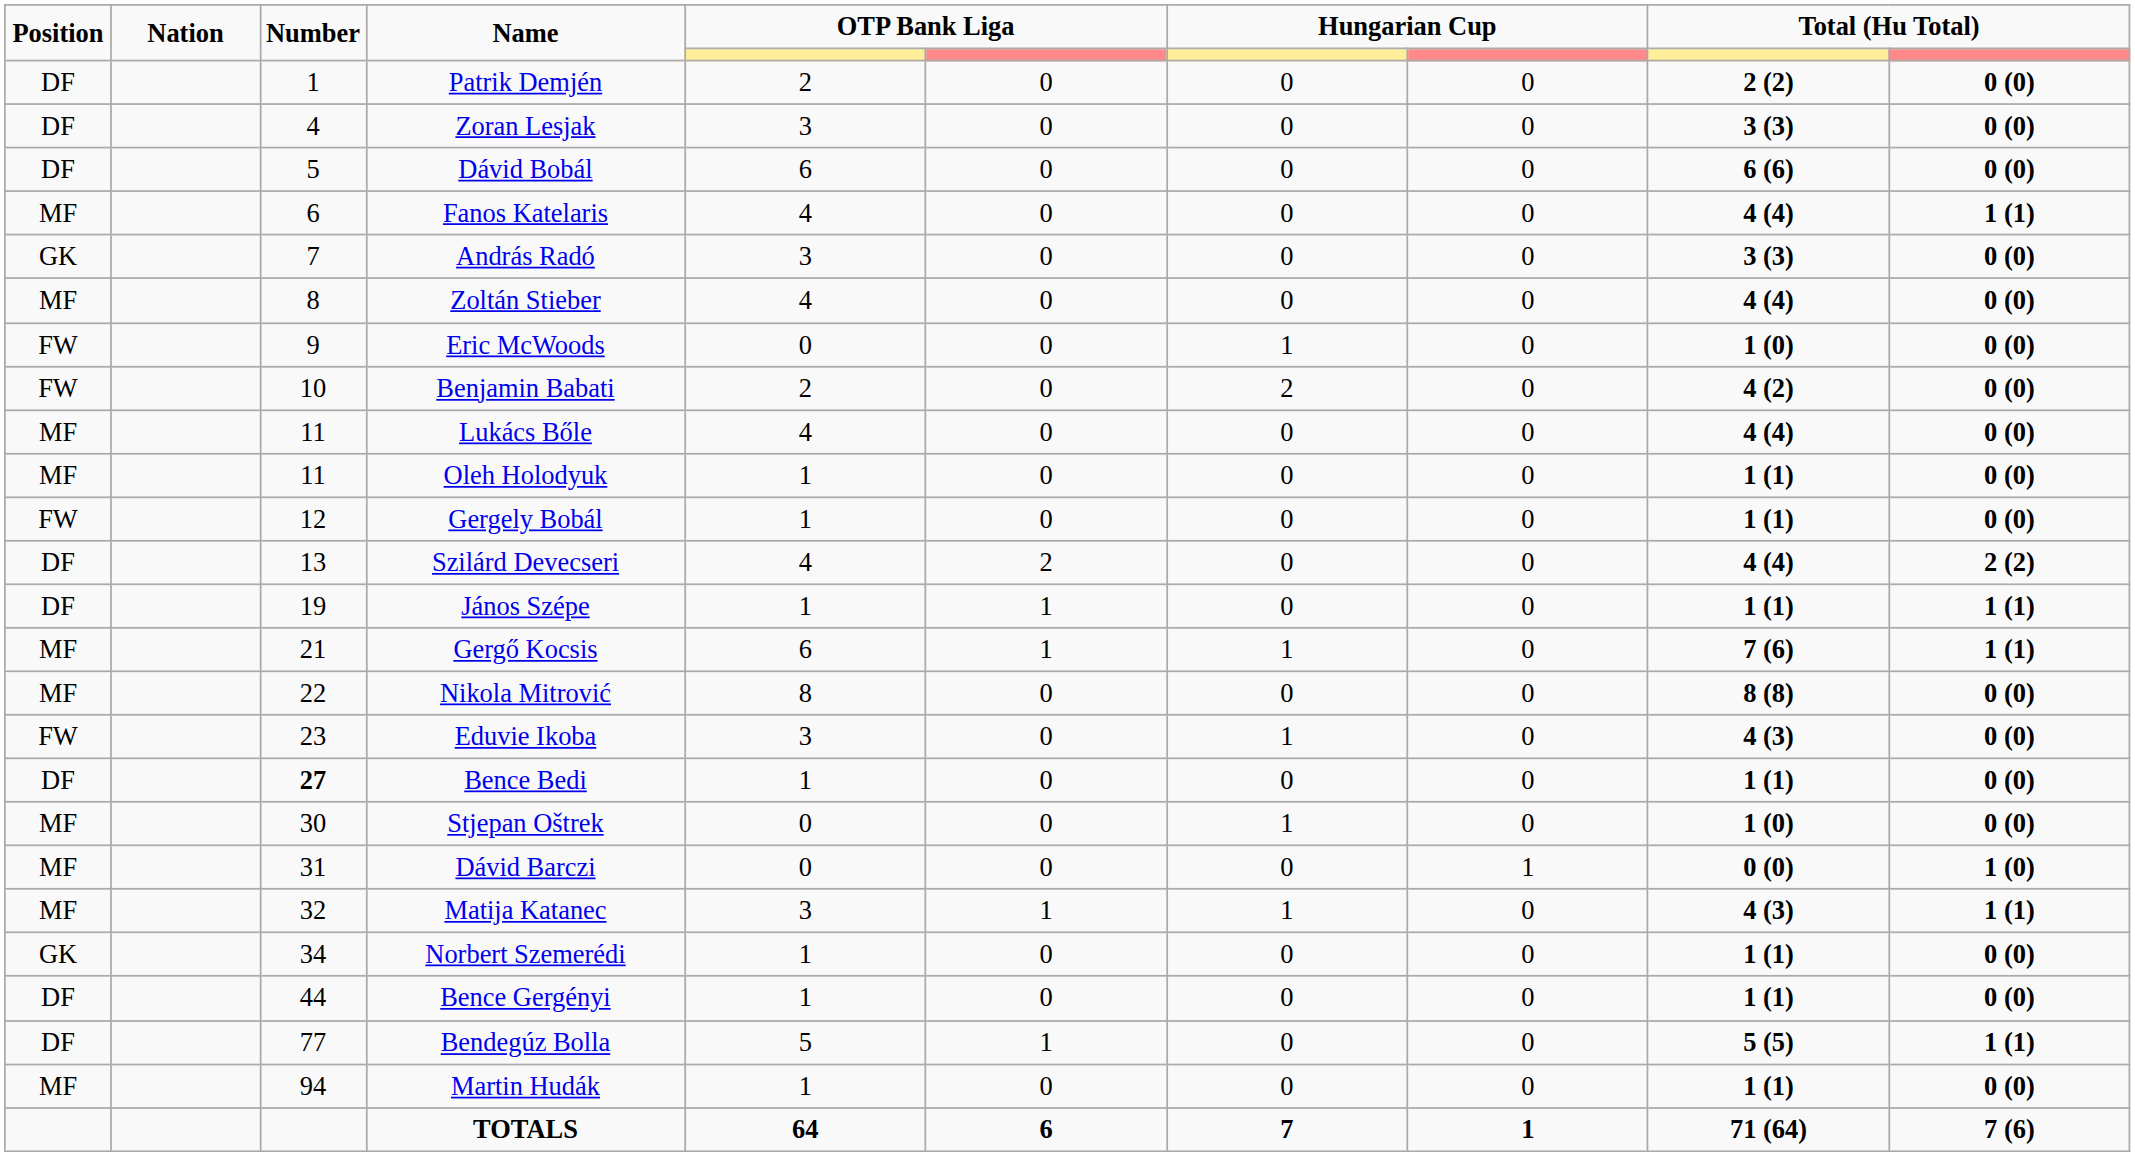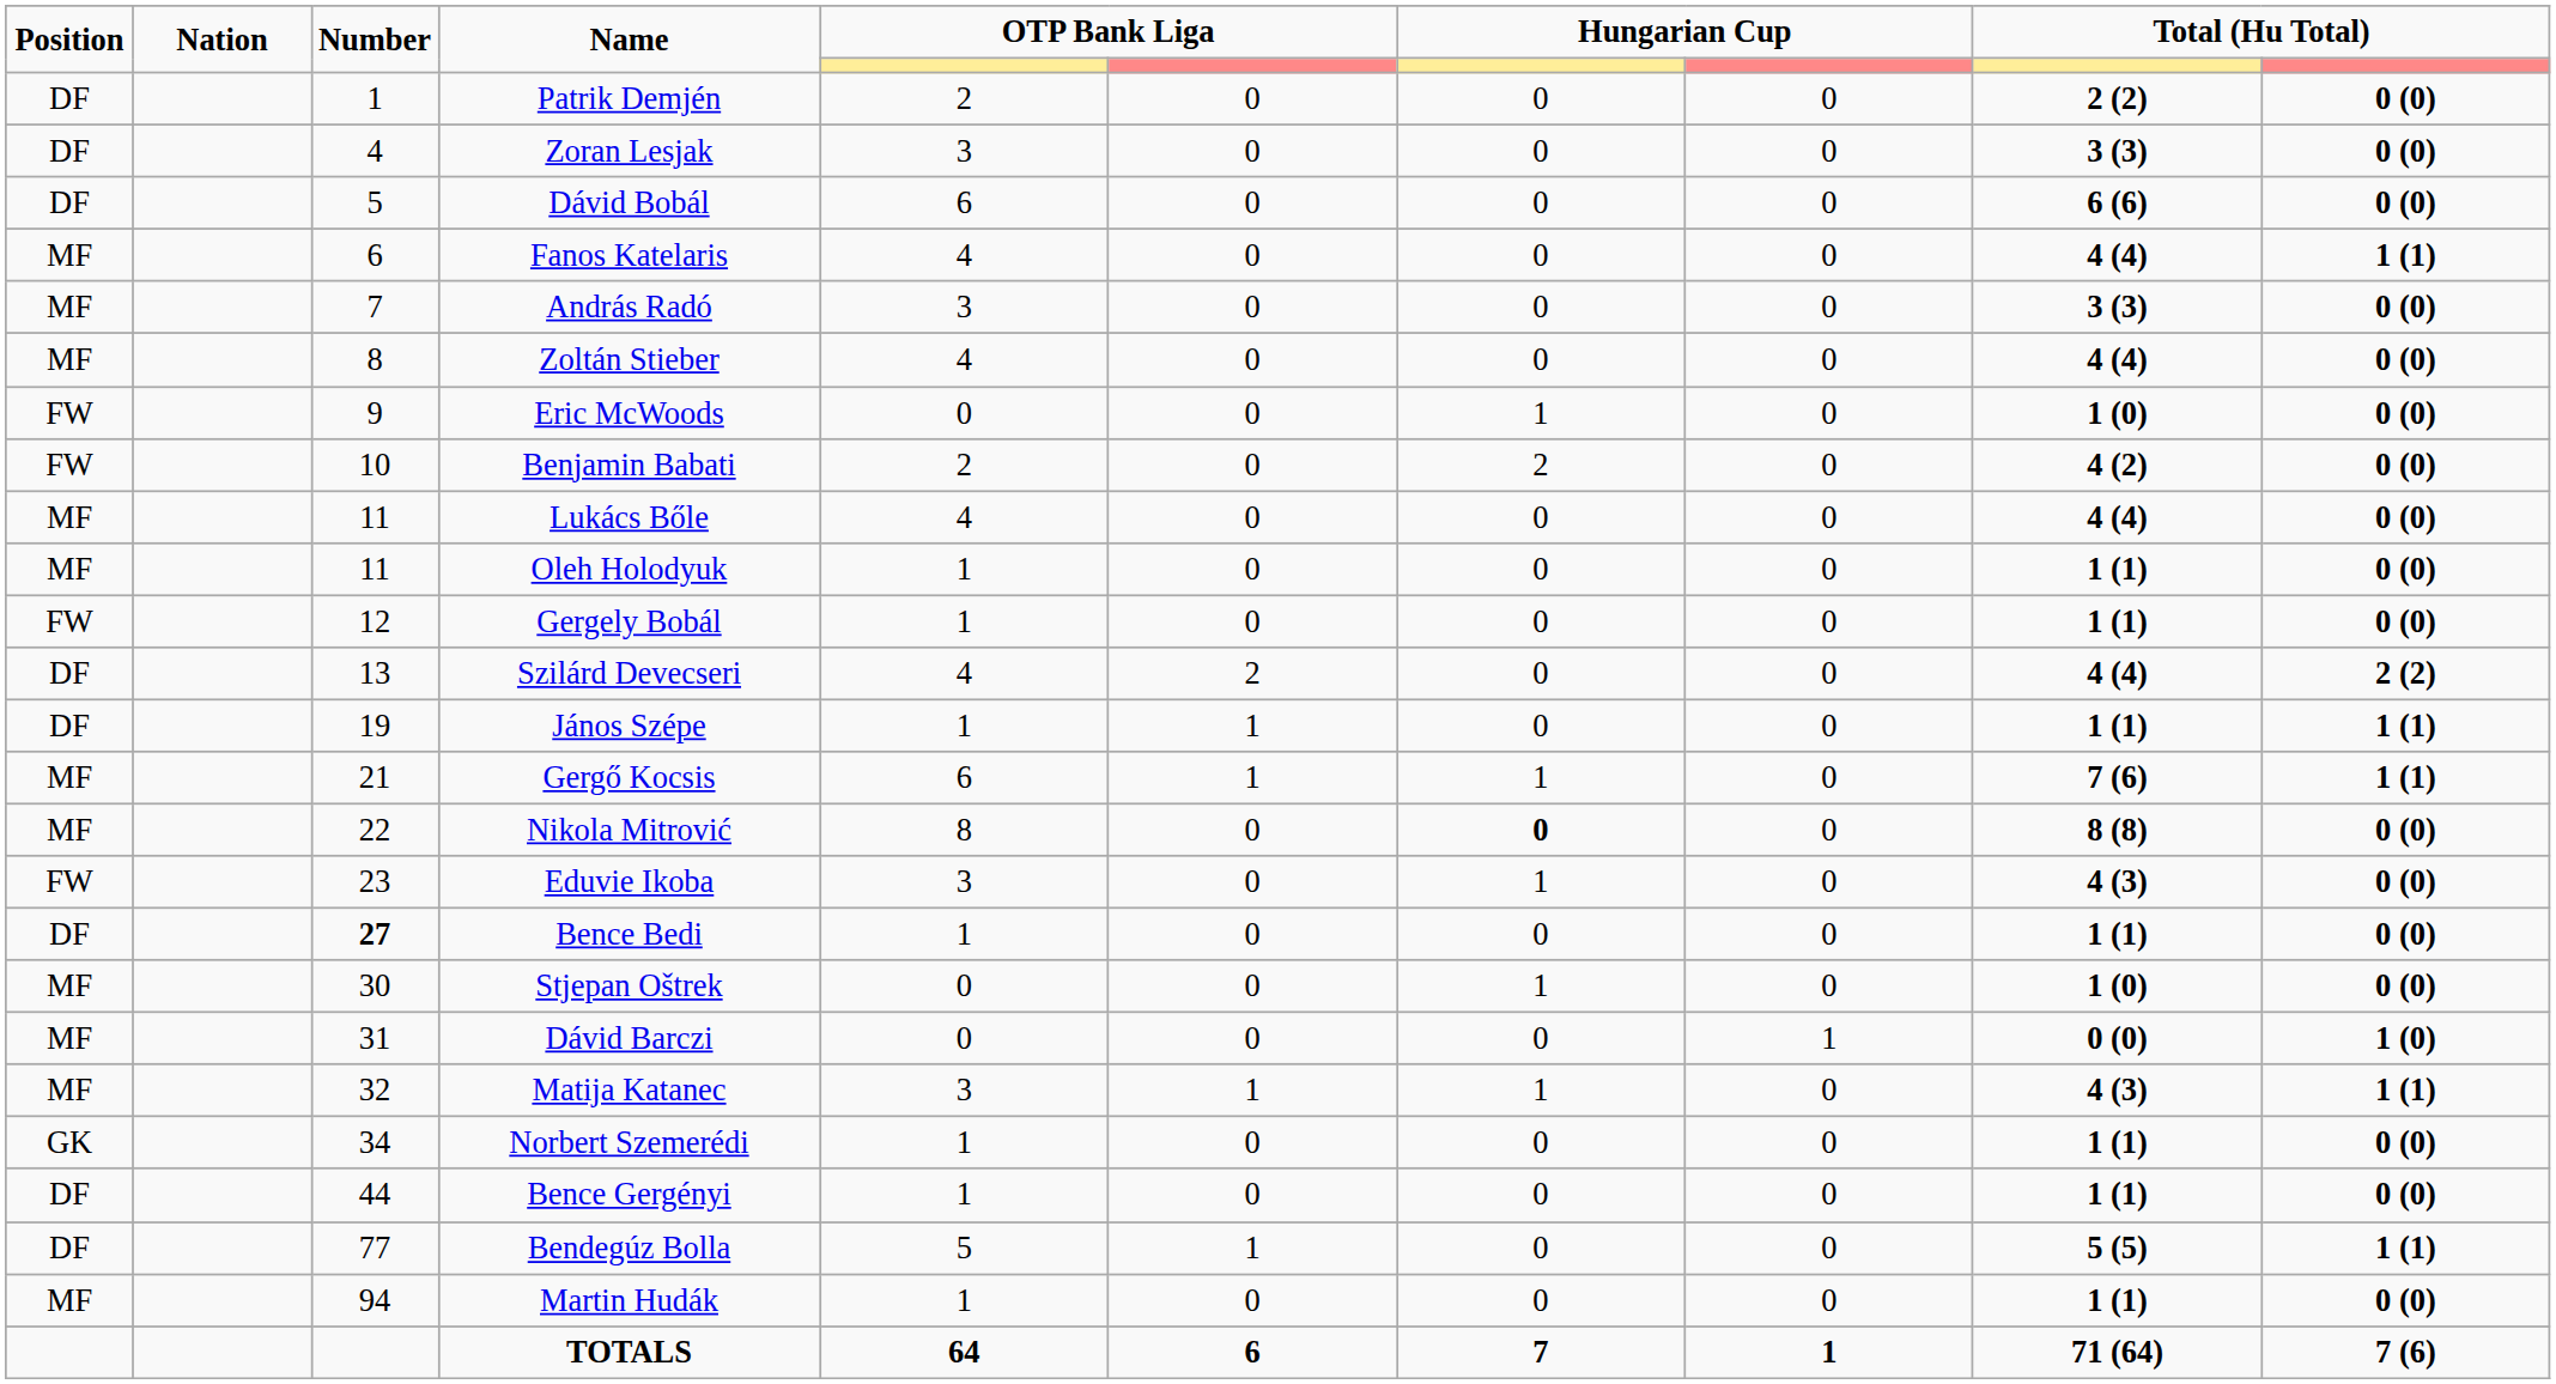András Radó | Position: GK -> MF
Nikola Mitrović | column 7: normal -> bold
